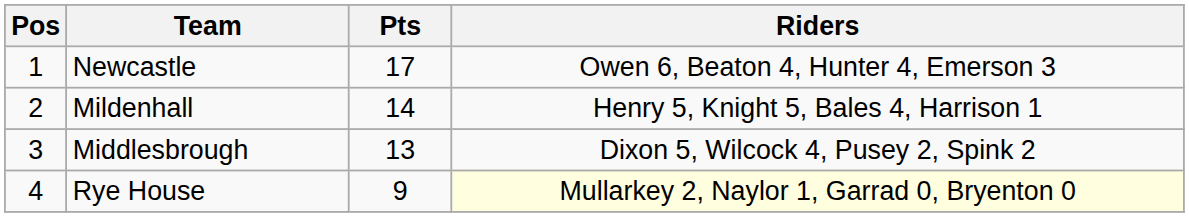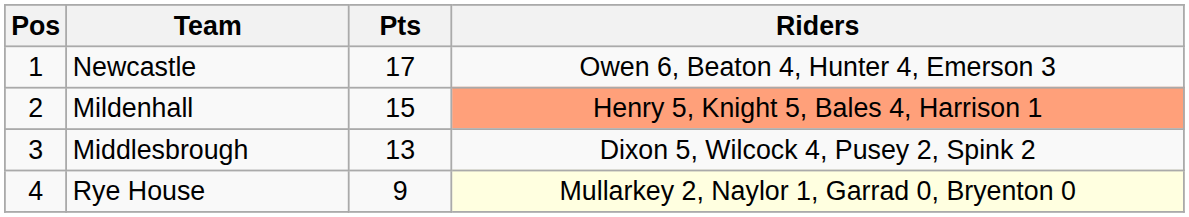Mildenhall | Pts: 14 -> 15
Mildenhall | Riders: no background -> lightsalmon background
